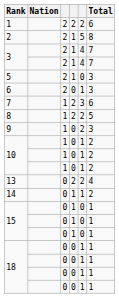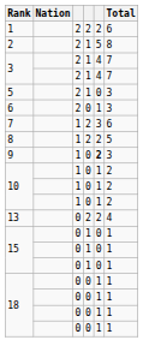9 | column 5: normal -> bold
- row: 14 | 0 | 1 | 1 | 2
